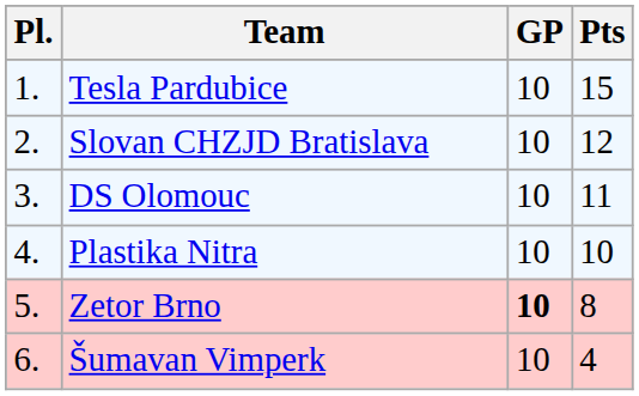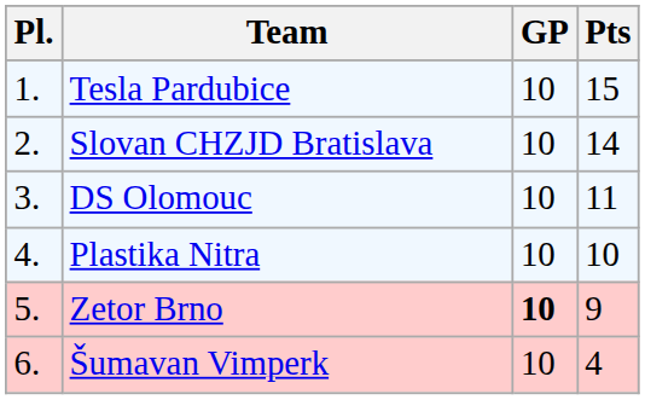Slovan CHZJD Bratislava | Pts: 12 -> 14
Zetor Brno | Pts: 8 -> 9
